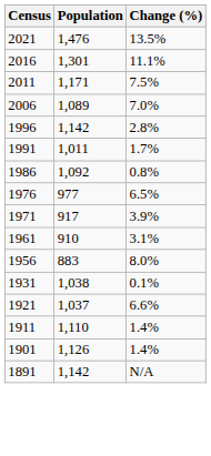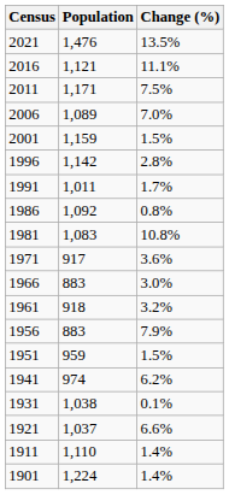2016 | Population: 1,301 -> 1,121
+ row: 2001 | 1,159 | 1.5%
+ row: 1981 | 1,083 | 10.8%
- row: 1976 | 977 | 6.5%
1971 | Change (%): 3.9% -> 3.6%
+ row: 1966 | 883 | 3.0%
1961 | Population: 910 -> 918
1961 | Change (%): 3.1% -> 3.2%
1956 | Change (%): 8.0% -> 7.9%
+ row: 1951 | 959 | 1.5%
+ row: 1941 | 974 | 6.2%
1901 | Population: 1,126 -> 1,224
- row: 1891 | 1,142 | N/A
